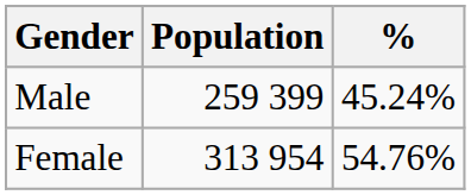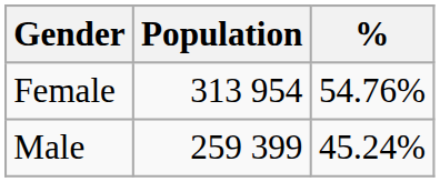rows swapped: Female <-> Male
